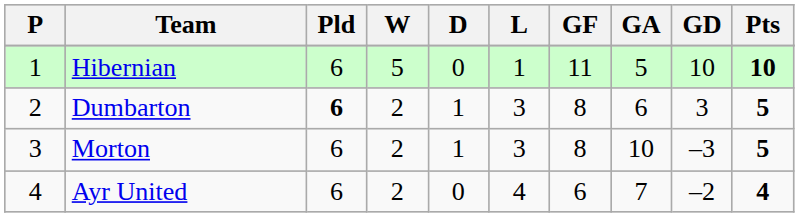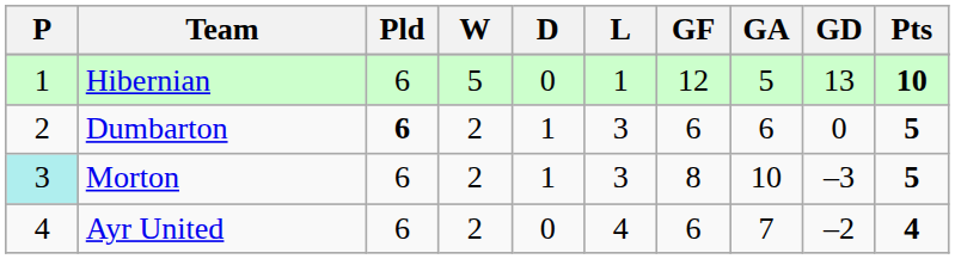Hibernian | GF: 11 -> 12
Hibernian | GD: 10 -> 13
Dumbarton | GF: 8 -> 6
Dumbarton | GD: 3 -> 0
Morton | P: no background -> paleturquoise background
